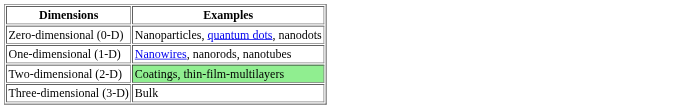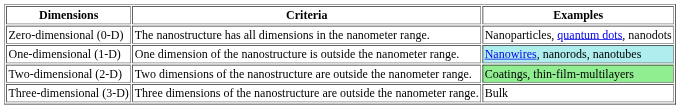+ column: Criteria | The nanostructure has all dimensions in the nanometer range. | One dimension of the nanostructure is outside the nanometer range. | Two dimensions of the nanostructure are outside the nanometer range. | Three dimensions of the nanostructure are outside the nanometer range.
One-dimensional (1-D) | Examples: no background -> paleturquoise background
